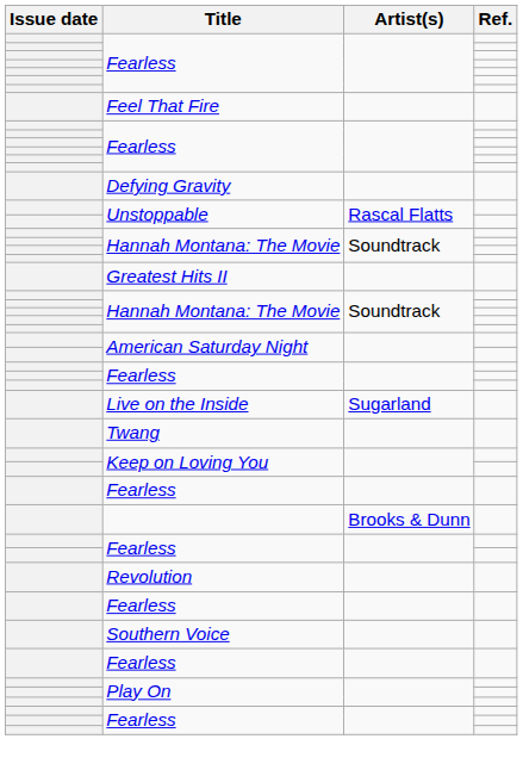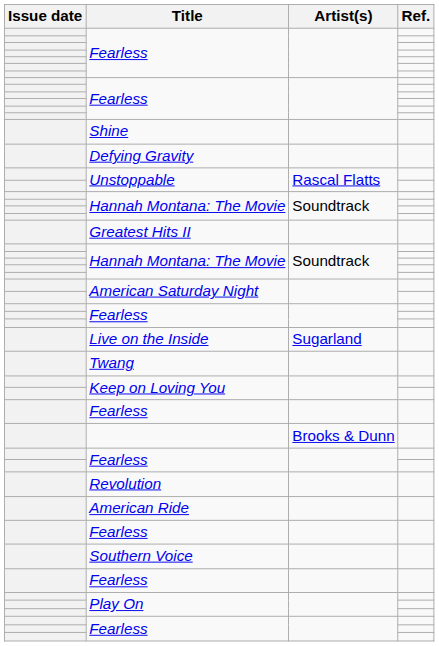- row: Feel That Fire
+ row: Shine
+ row: American Ride
